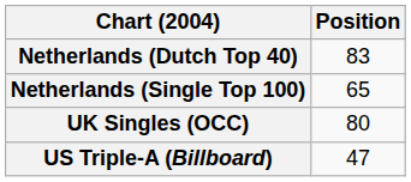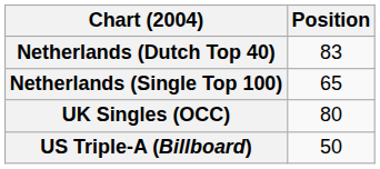US Triple-A (Billboard) | Position: 47 -> 50
